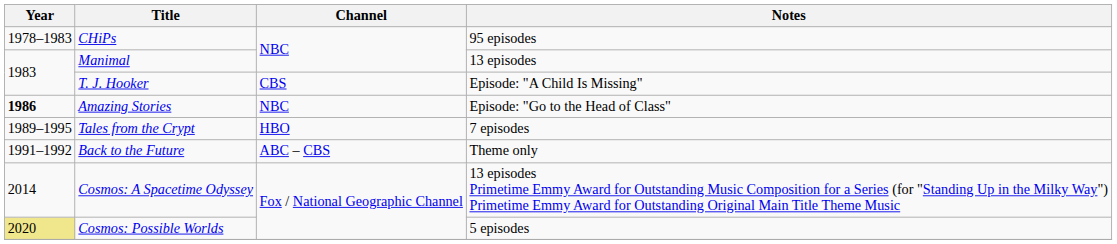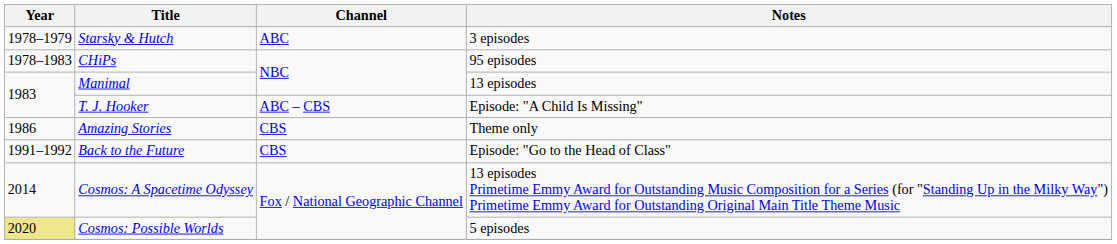+ row: 1978–1979 | Starsky & Hutch | ABC | 3 episodes
T. J. Hooker | Channel: CBS -> ABC – CBS
Amazing Stories | Year: bold -> normal
Amazing Stories | Channel: NBC -> CBS
Amazing Stories | Notes: Episode: "Go to the Head of Class" -> Theme only
- row: 1989–1995 | Tales from the Crypt | HBO | 7 episodes
Back to the Future | Channel: ABC – CBS -> CBS
Back to the Future | Notes: Theme only -> Episode: "Go to the Head of Class"
